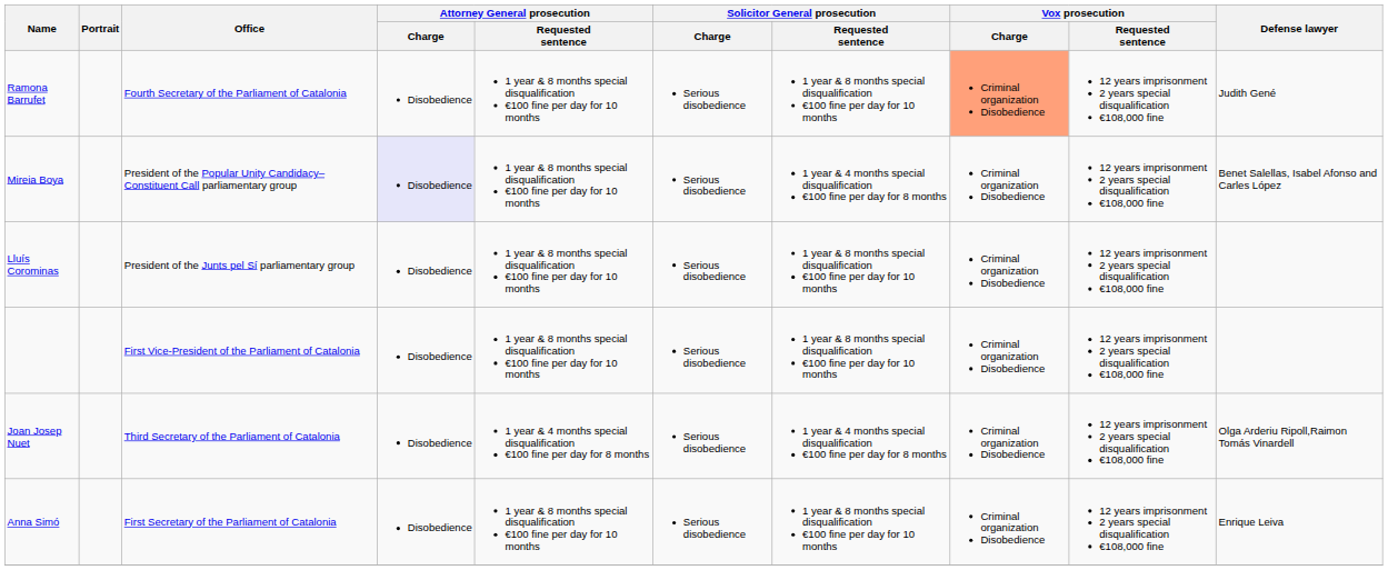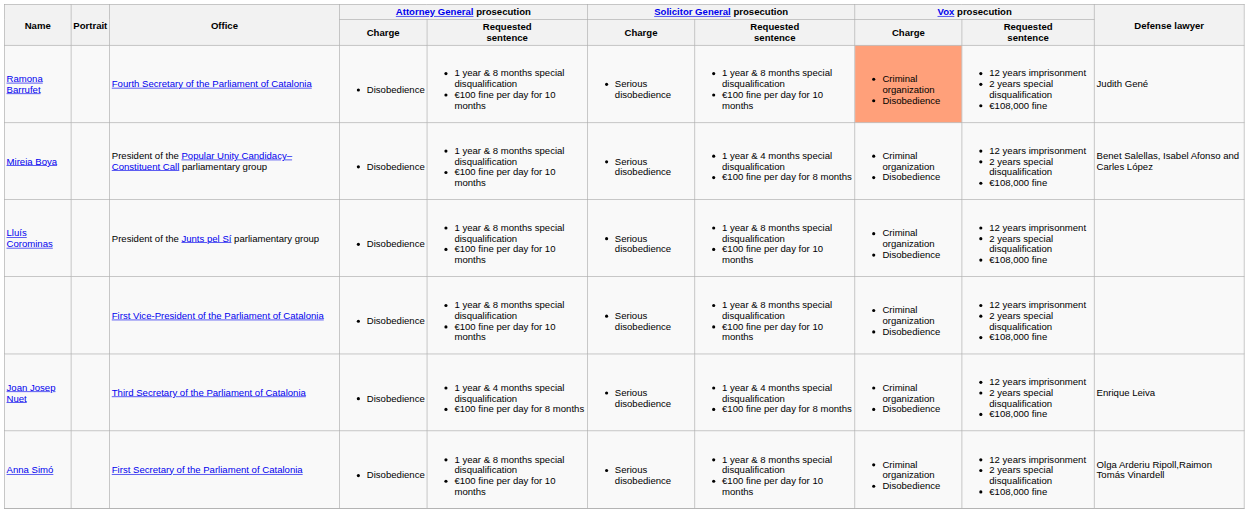Mireia Boya | Attorney General prosecution / Charge: lavender background -> no background
Joan Josep Nuet | Defense lawyer: Olga Arderiu Ripoll,Raimon Tomás Vinardell -> Enrique Leiva
Anna Simó | Defense lawyer: Enrique Leiva -> Olga Arderiu Ripoll,Raimon Tomás Vinardell
